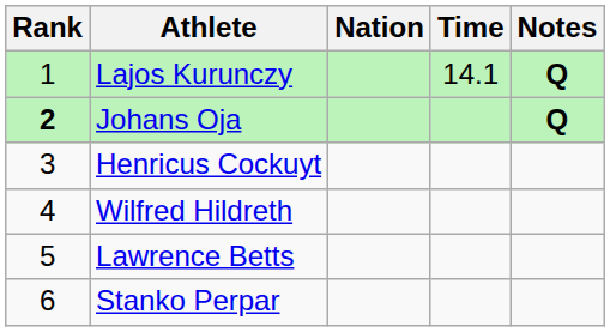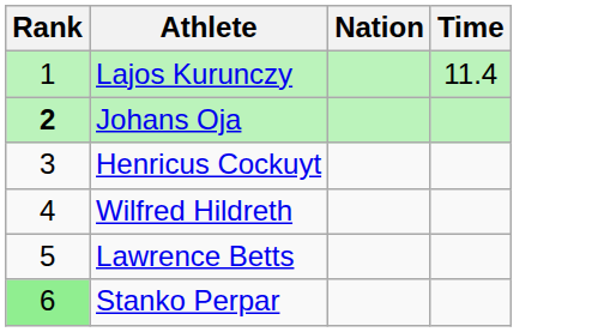- column: Notes | Q | Q
Lajos Kurunczy | Time: 14.1 -> 11.4
Stanko Perpar | Rank: no background -> lightgreen background
